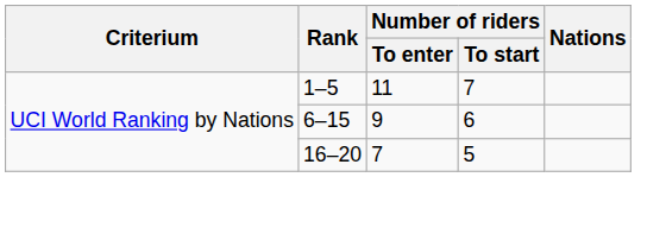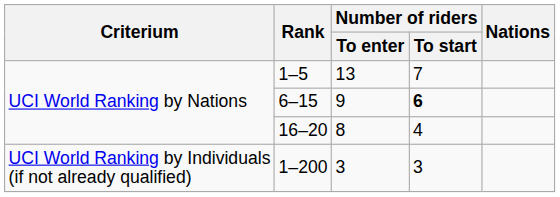1–5 | Number of riders / To enter: 11 -> 13
6–15 | Number of riders / To start: normal -> bold
16–20 | Number of riders / To enter: 7 -> 8
16–20 | Number of riders / To start: 5 -> 4
+ row: UCI World Ranking by Individuals (if not already qualified) | 1–200 | 3 | 3
